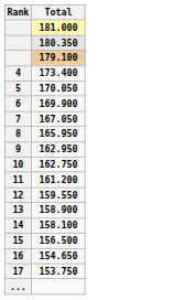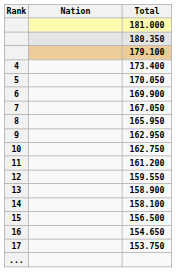+ column: Nation
